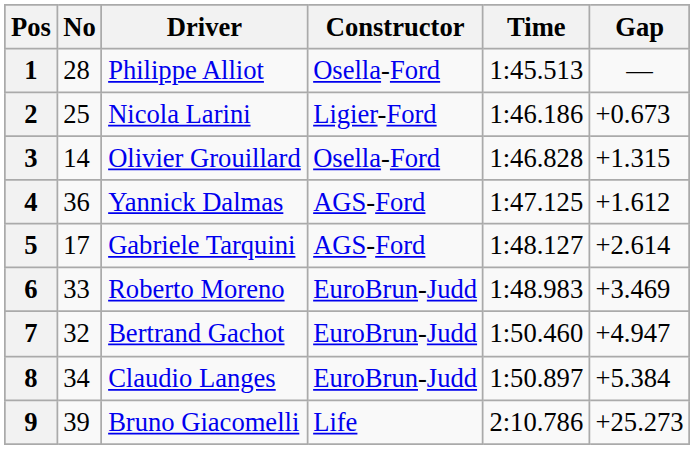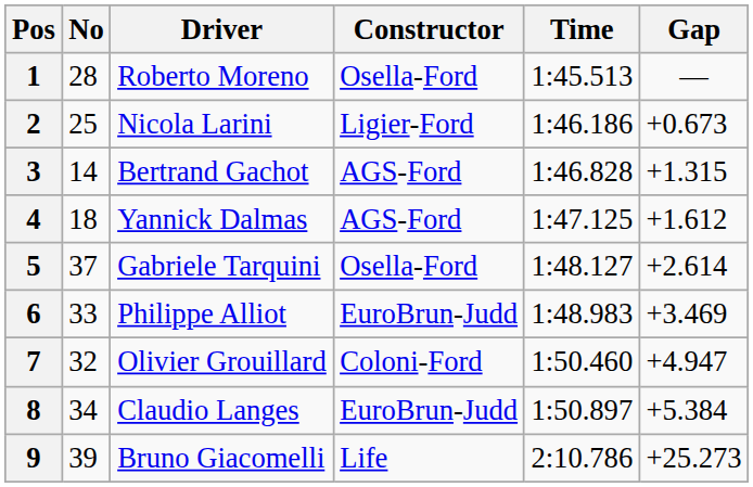1 | Driver: Philippe Alliot -> Roberto Moreno
3 | Driver: Olivier Grouillard -> Bertrand Gachot
3 | Constructor: Osella-Ford -> AGS-Ford
4 | No: 36 -> 18
5 | No: 17 -> 37
5 | Constructor: AGS-Ford -> Osella-Ford
6 | Driver: Roberto Moreno -> Philippe Alliot
7 | Driver: Bertrand Gachot -> Olivier Grouillard
7 | Constructor: EuroBrun-Judd -> Coloni-Ford
